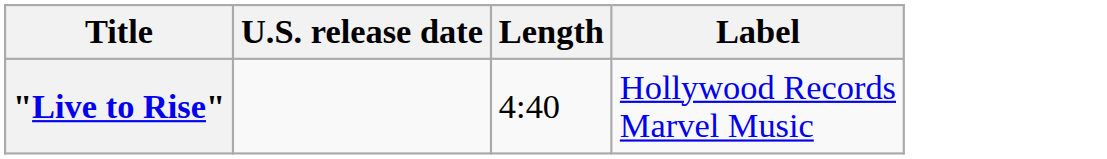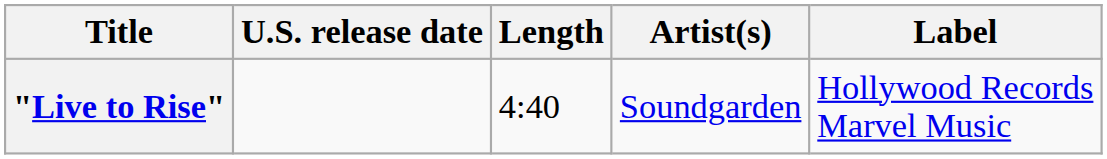+ column: Artist(s) | Soundgarden
